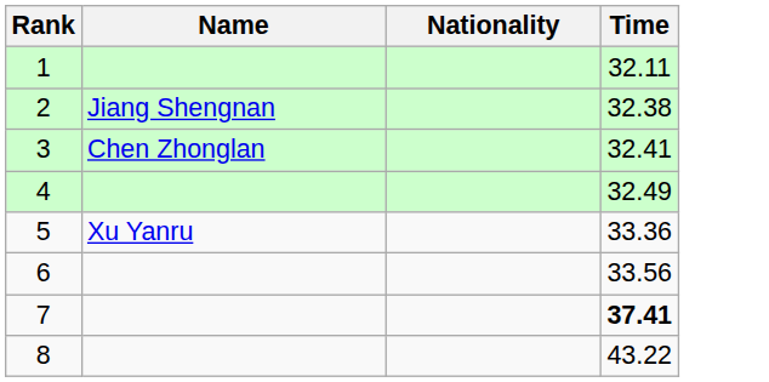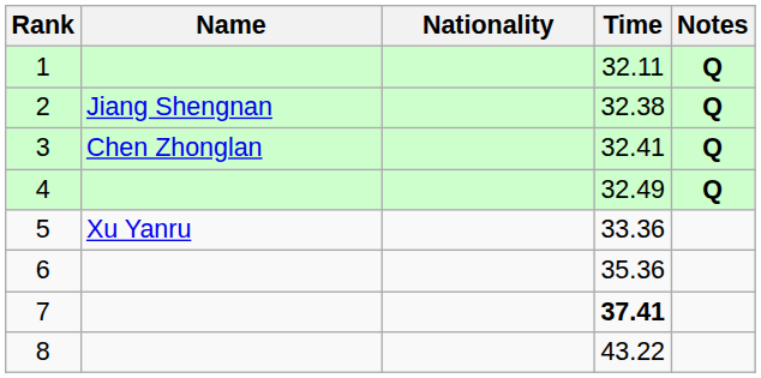+ column: Notes | Q | Q | Q | Q
6 | Time: 33.56 -> 35.36
